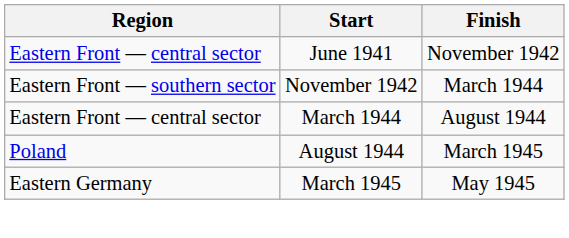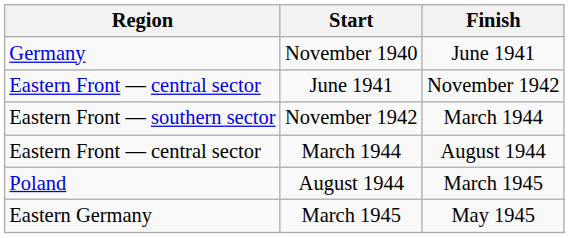+ row: Germany | November 1940 | June 1941
